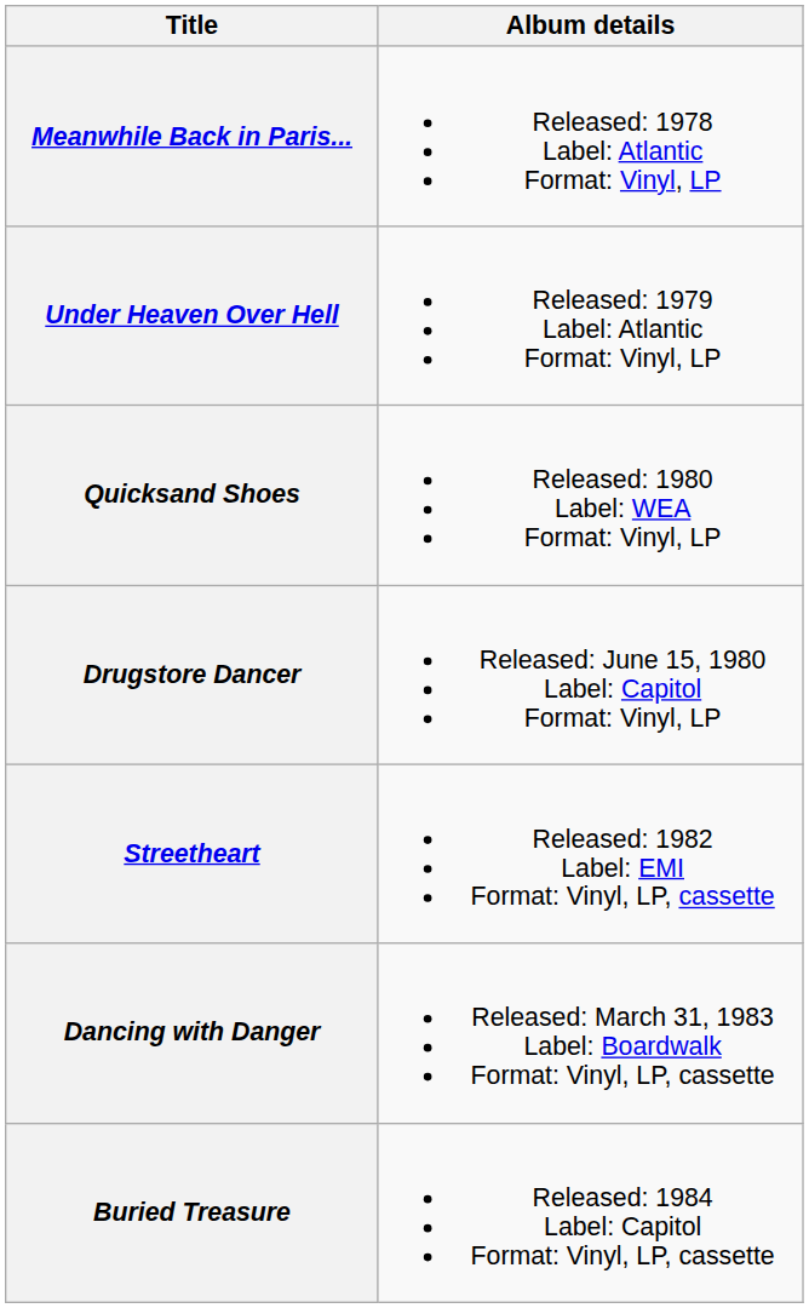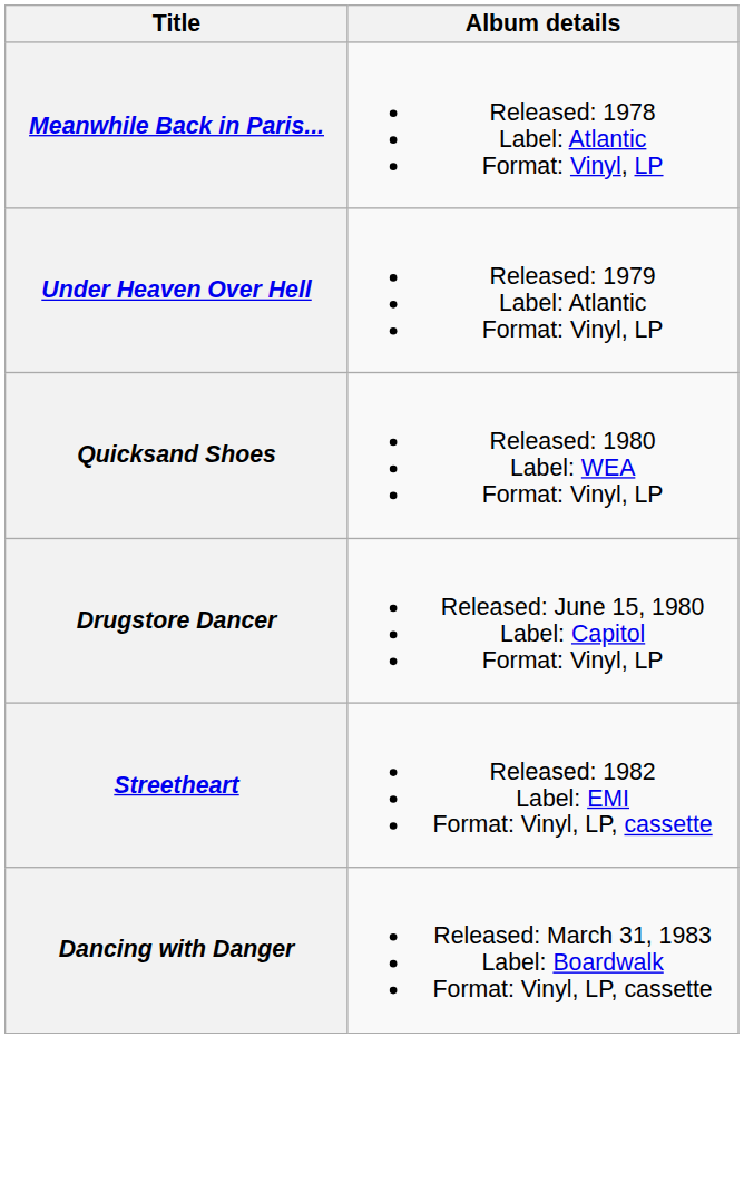- row: Buried Treasure | Released: 1984 Label: Capitol Format: Vinyl, LP, cassette
